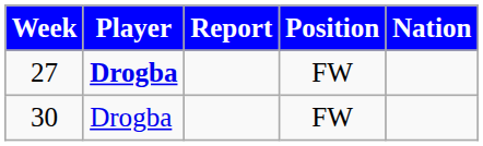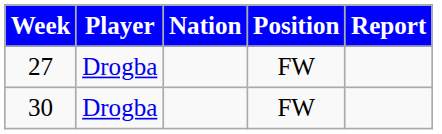columns swapped: Nation <-> Report
27 | Player: bold -> normal
